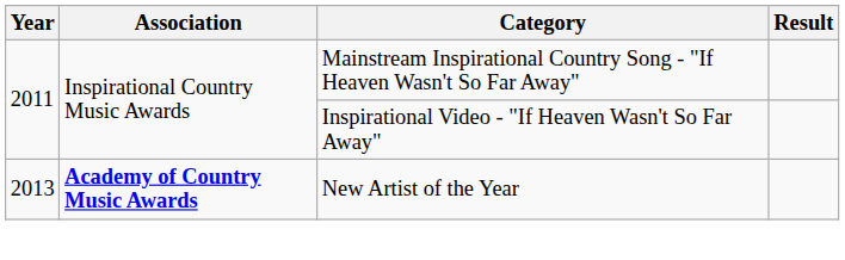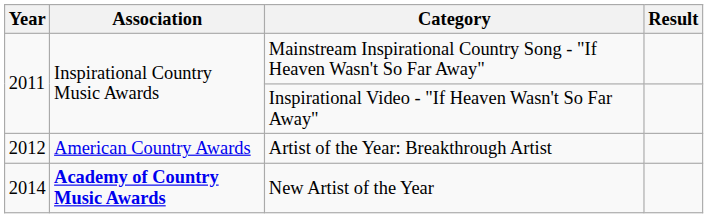+ row: 2012 | American Country Awards | Artist of the Year: Breakthrough Artist
New Artist of the Year | Year: 2013 -> 2014
